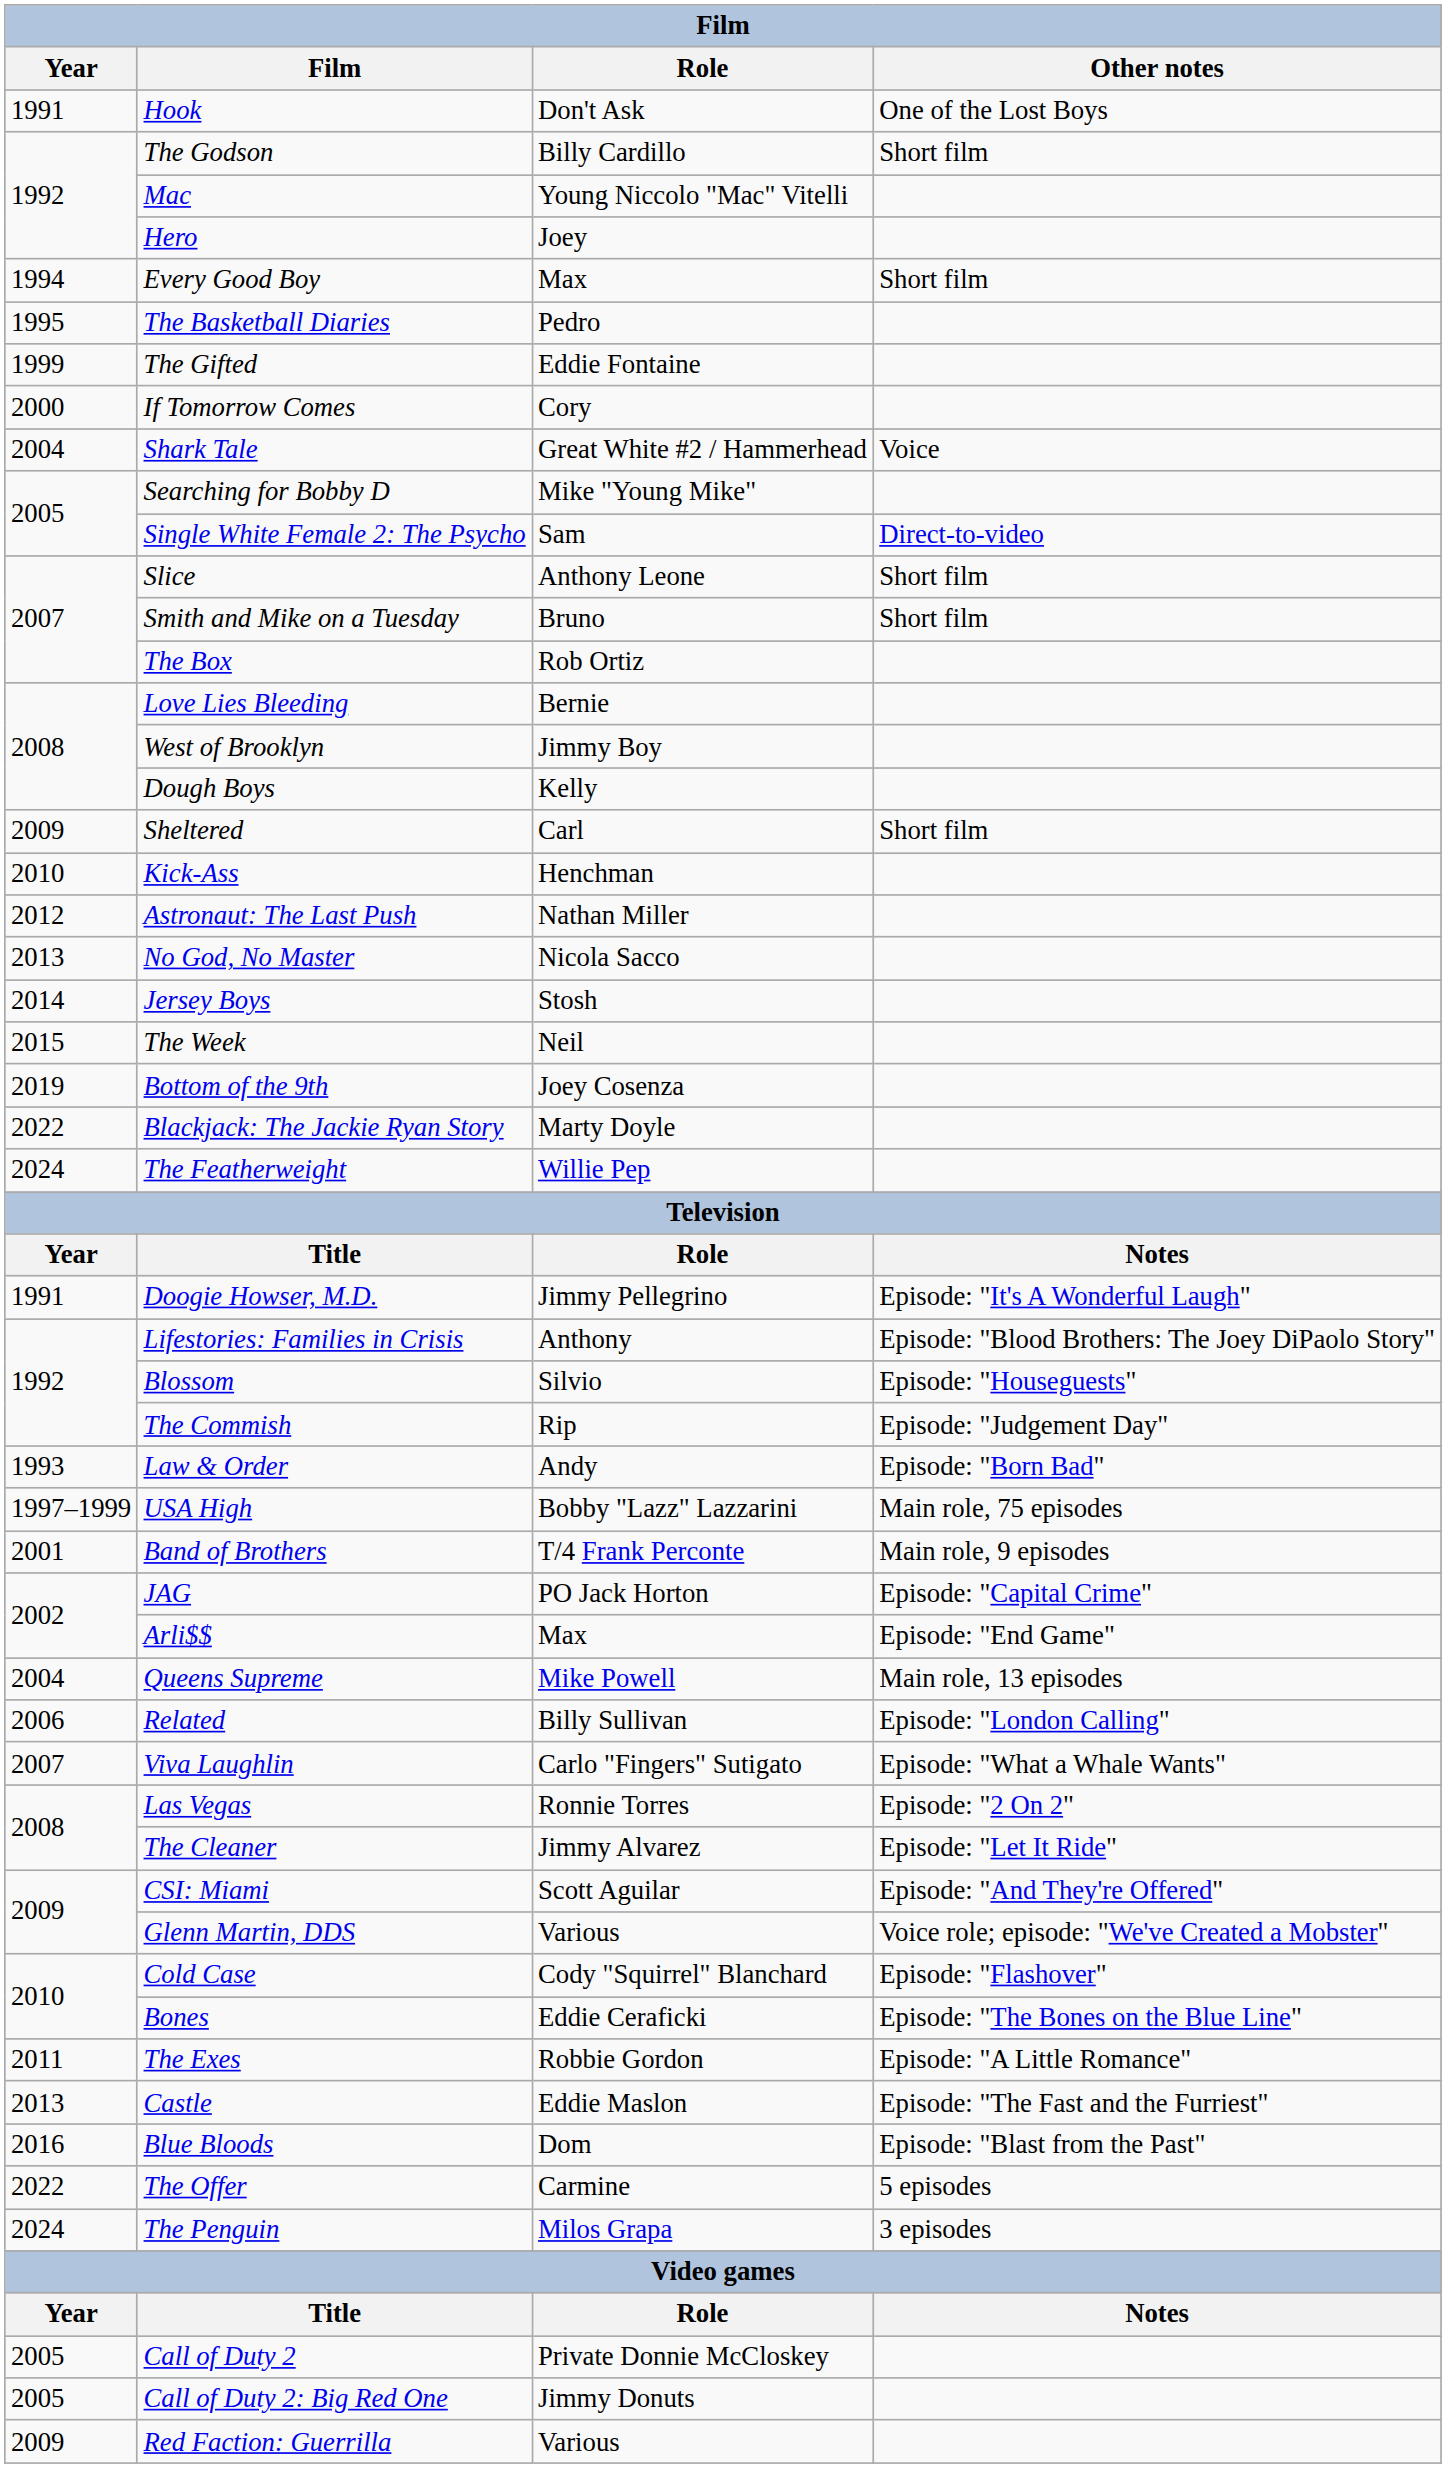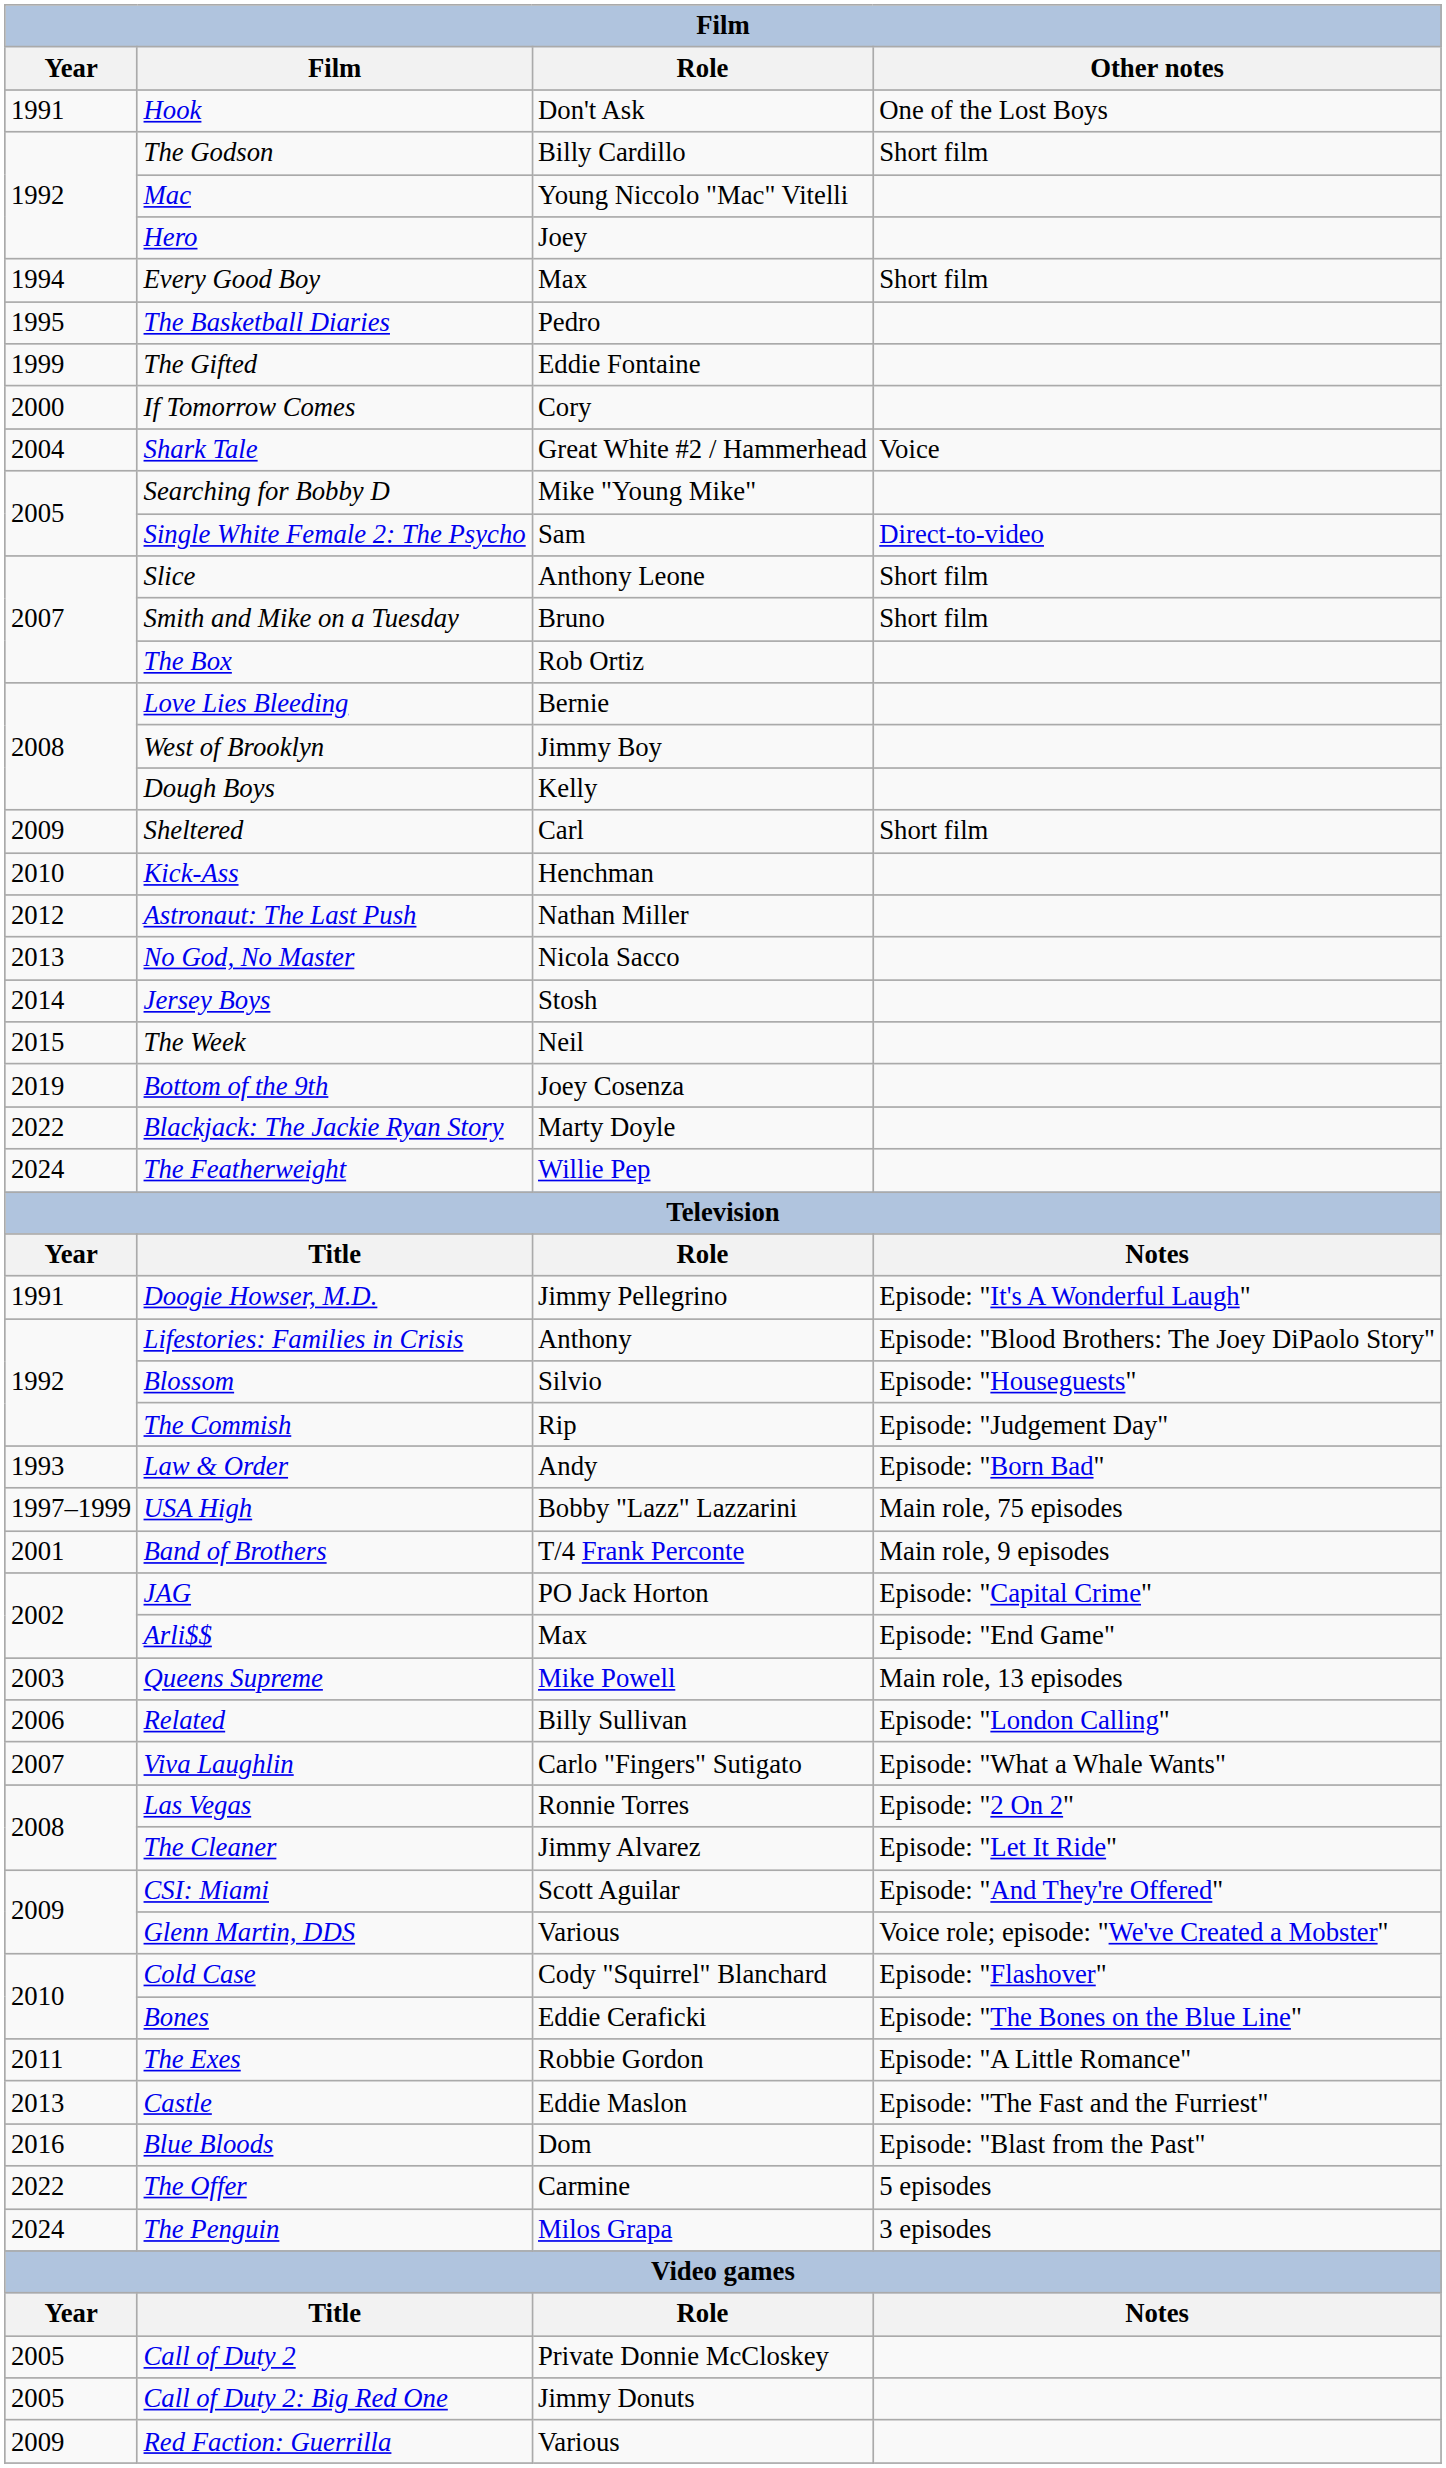Queens Supreme | Year: 2004 -> 2003
